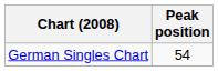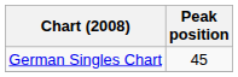German Singles Chart | Peak position: 54 -> 45
